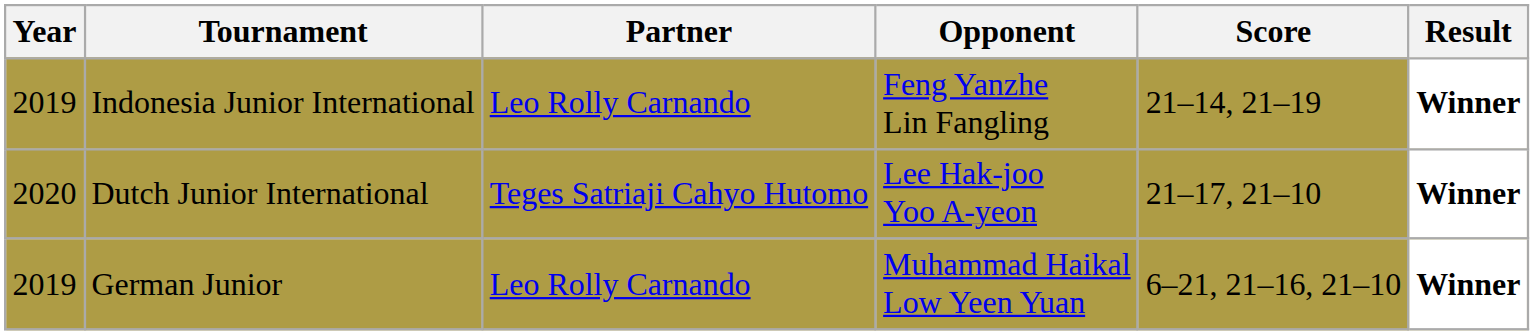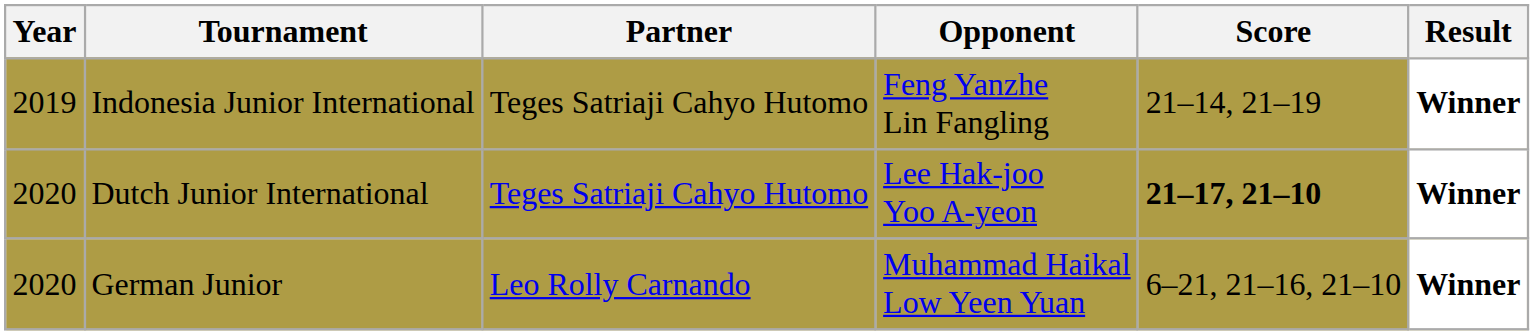Indonesia Junior International | Partner: Leo Rolly Carnando -> Teges Satriaji Cahyo Hutomo
Dutch Junior International | Score: normal -> bold
German Junior | Year: 2019 -> 2020
